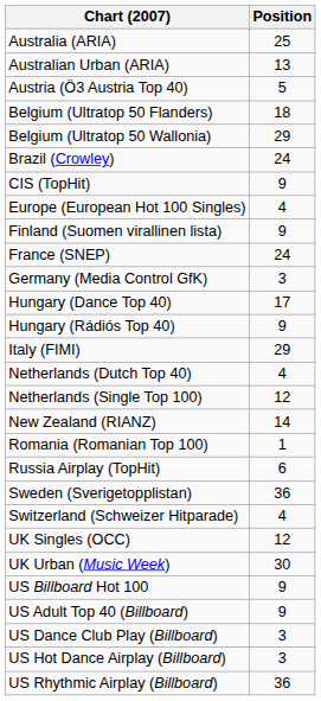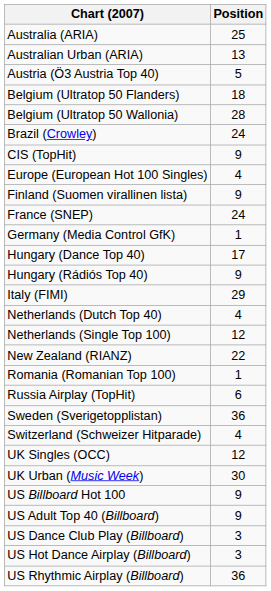Belgium (Ultratop 50 Wallonia) | Position: 29 -> 28
Germany (Media Control GfK) | Position: 3 -> 1
New Zealand (RIANZ) | Position: 14 -> 22
